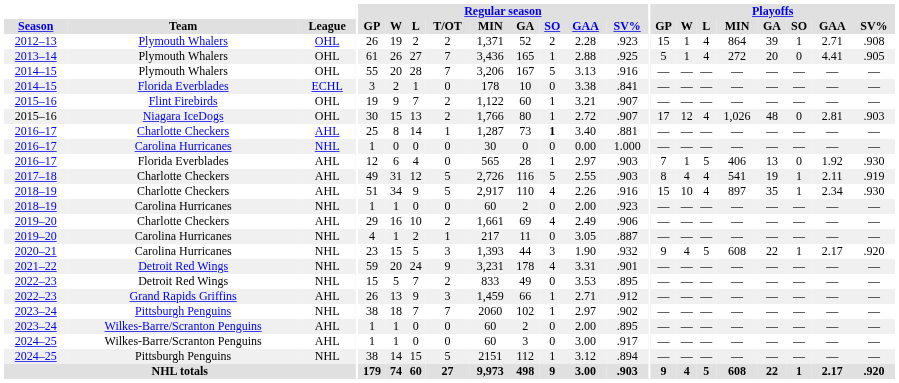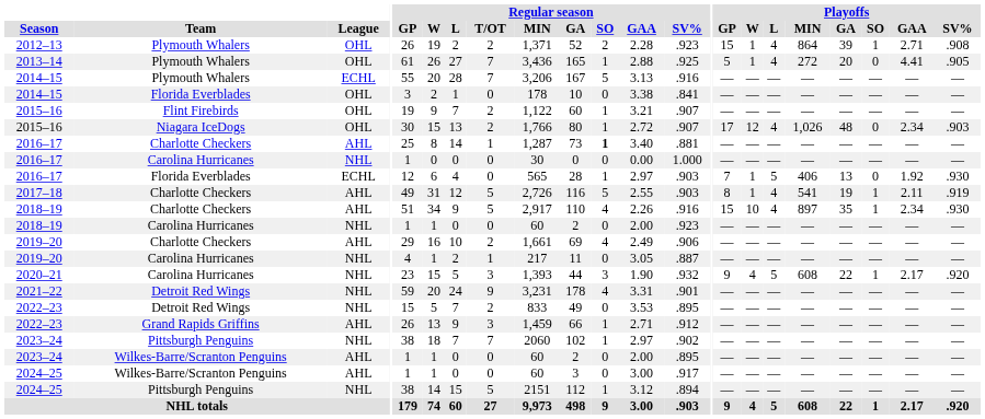2014–15 / Plymouth Whalers | League: OHL -> ECHL
2014–15 / Florida Everblades | League: ECHL -> OHL
2015–16 / Niagara IceDogs | Playoffs / GAA: 2.81 -> 2.34
2016–17 / Florida Everblades | League: AHL -> ECHL
2017–18 | Playoffs / W: 4 -> 1
